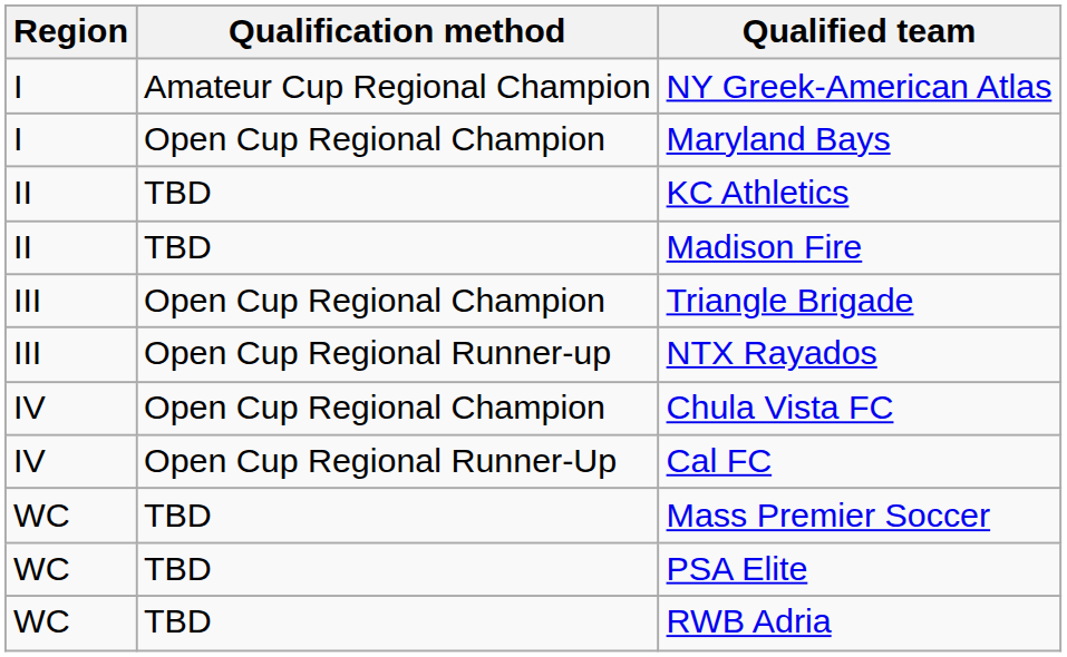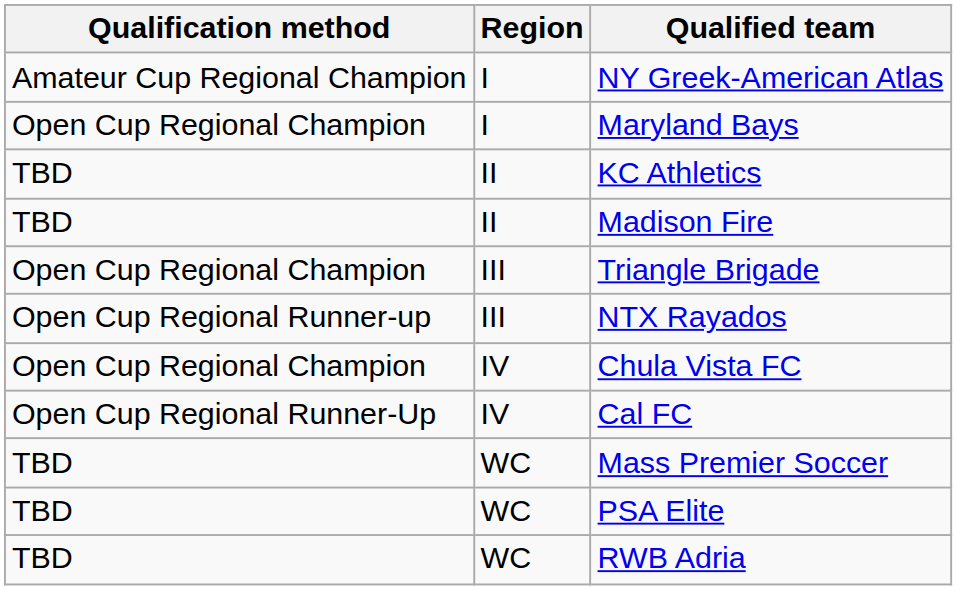columns swapped: Region <-> Qualification method
